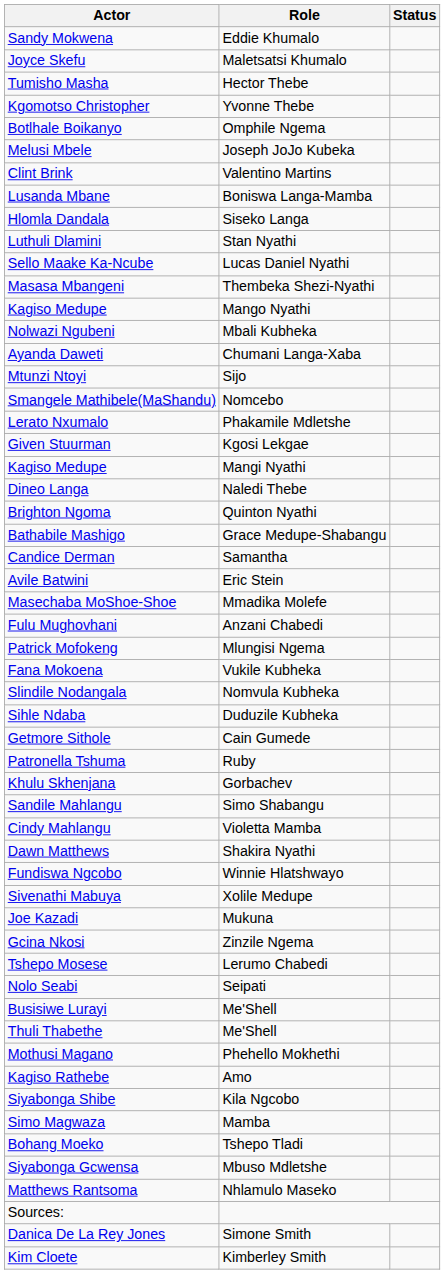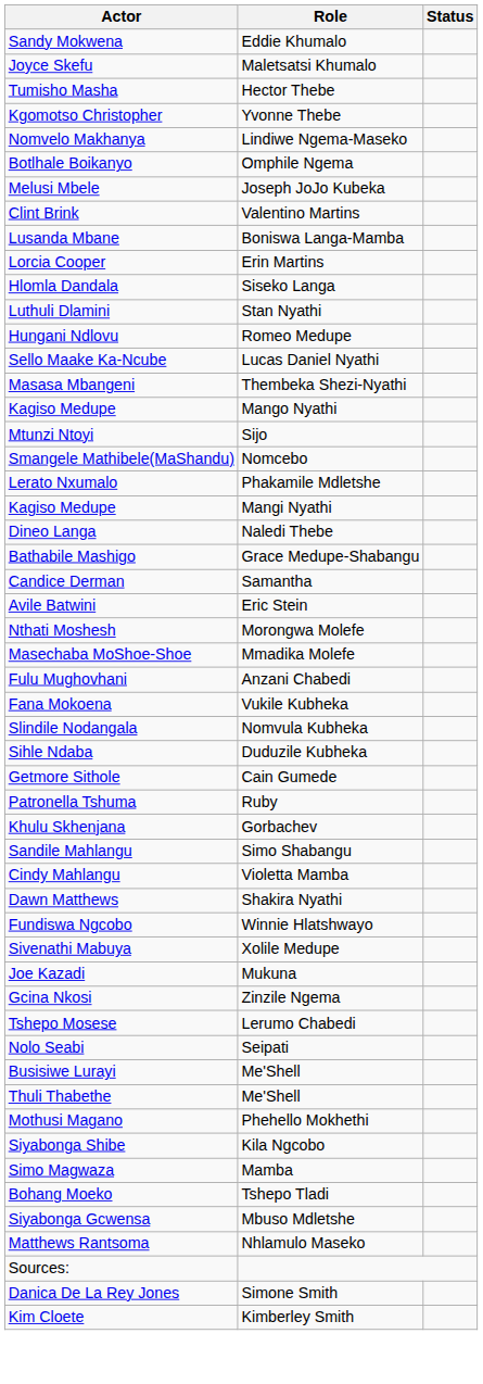+ row: Nomvelo Makhanya | Lindiwe Ngema-Maseko
+ row: Lorcia Cooper | Erin Martins
+ row: Hungani Ndlovu | Romeo Medupe
- row: Nolwazi Ngubeni | Mbali Kubheka
- row: Ayanda Daweti | Chumani Langa-Xaba
- row: Given Stuurman | Kgosi Lekgae
- row: Brighton Ngoma | Quinton Nyathi
+ row: Nthati Moshesh | Morongwa Molefe
- row: Patrick Mofokeng | Mlungisi Ngema
- row: Kagiso Rathebe | Amo
